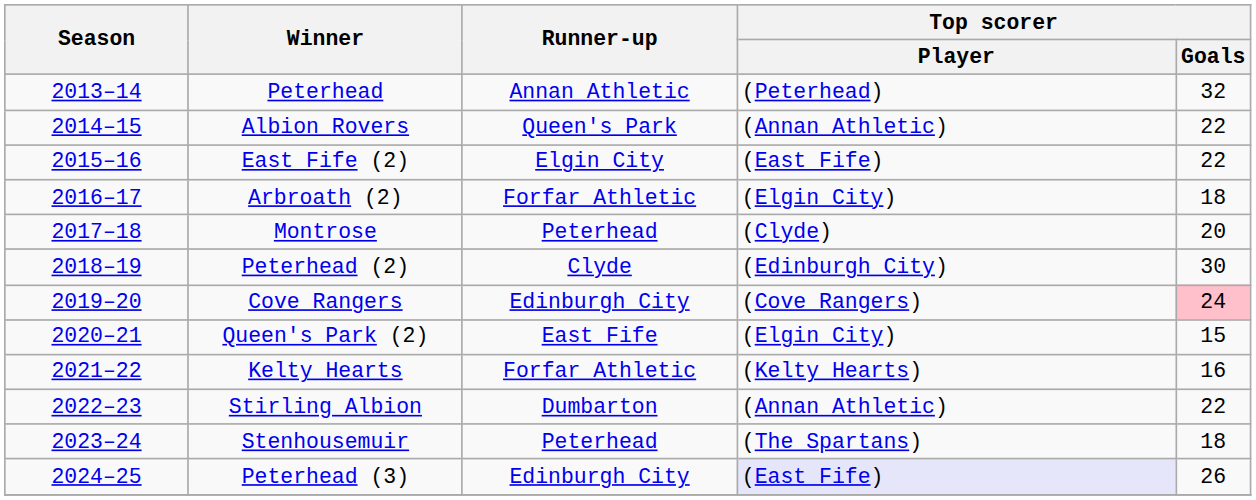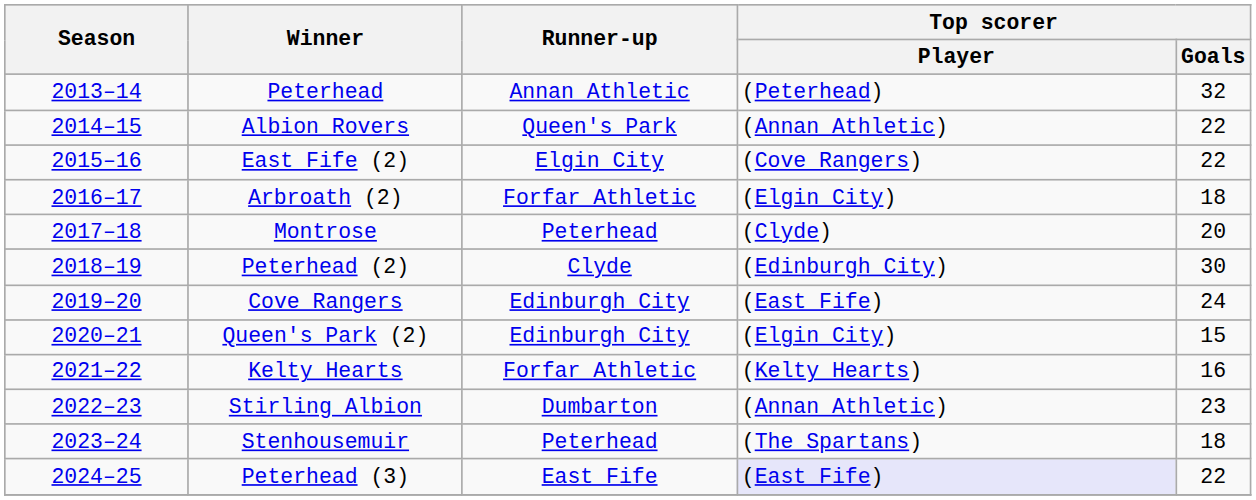East Fife (2) | Top scorer / Player: (East Fife) -> (Cove Rangers)
Cove Rangers | Top scorer / Player: (Cove Rangers) -> (East Fife)
Cove Rangers | Top scorer / Goals: pink background -> no background
Queen's Park (2) | Runner-up: East Fife -> Edinburgh City
Stirling Albion | Top scorer / Goals: 22 -> 23
Peterhead (3) | Runner-up: Edinburgh City -> East Fife
Peterhead (3) | Top scorer / Goals: 26 -> 22
